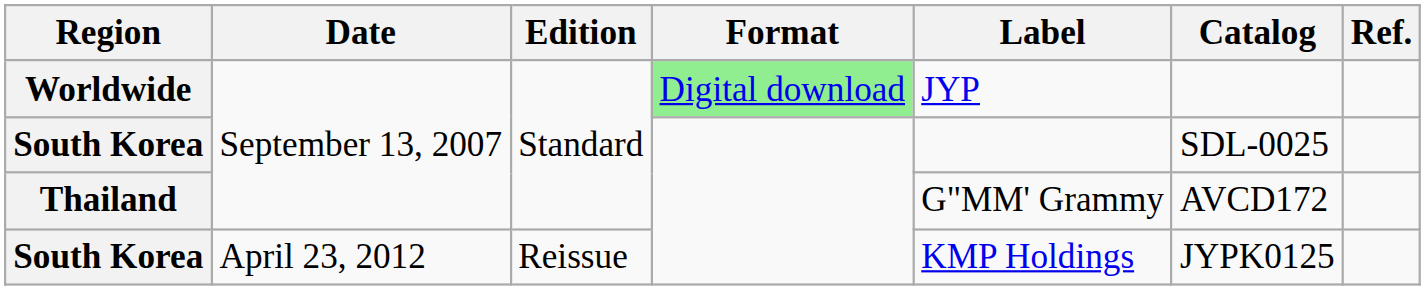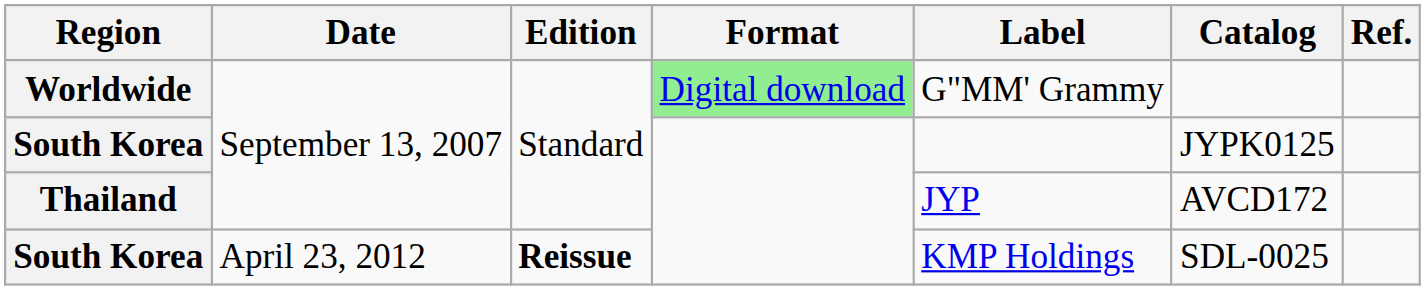Worldwide | Label: JYP -> G"MM' Grammy
South Korea / September 13, 2007 | Catalog: SDL-0025 -> JYPK0125
Thailand | Label: G"MM' Grammy -> JYP
South Korea / April 23, 2012 | Edition: normal -> bold
South Korea / April 23, 2012 | Catalog: JYPK0125 -> SDL-0025
